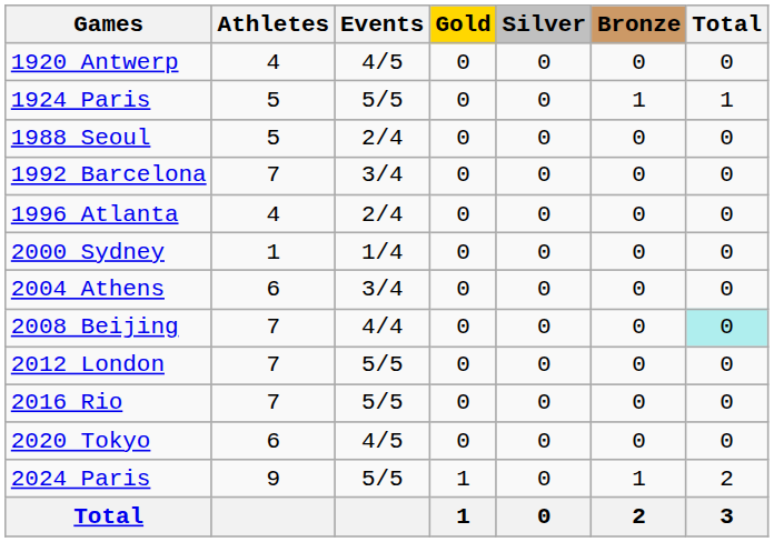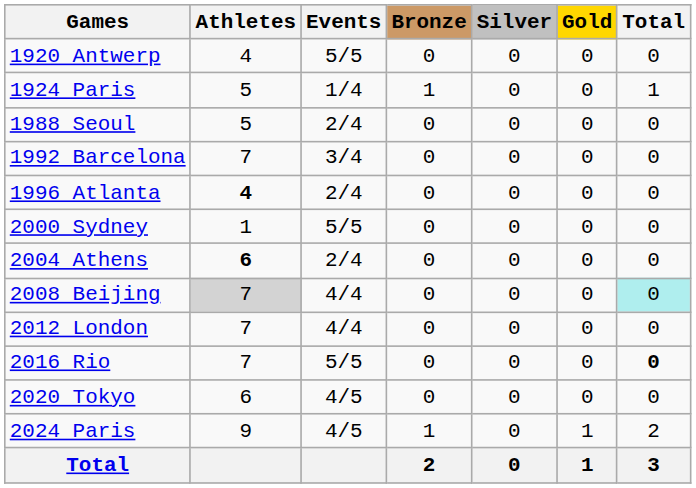columns swapped: Gold <-> Bronze
1920 Antwerp | Events: 4/5 -> 5/5
1924 Paris | Events: 5/5 -> 1/4
1996 Atlanta | Athletes: normal -> bold
2000 Sydney | Events: 1/4 -> 5/5
2004 Athens | Athletes: normal -> bold
2004 Athens | Events: 3/4 -> 2/4
2008 Beijing | Athletes: no background -> lightgrey background
2012 London | Events: 5/5 -> 4/4
2016 Rio | Total: normal -> bold
2024 Paris | Events: 5/5 -> 4/5
